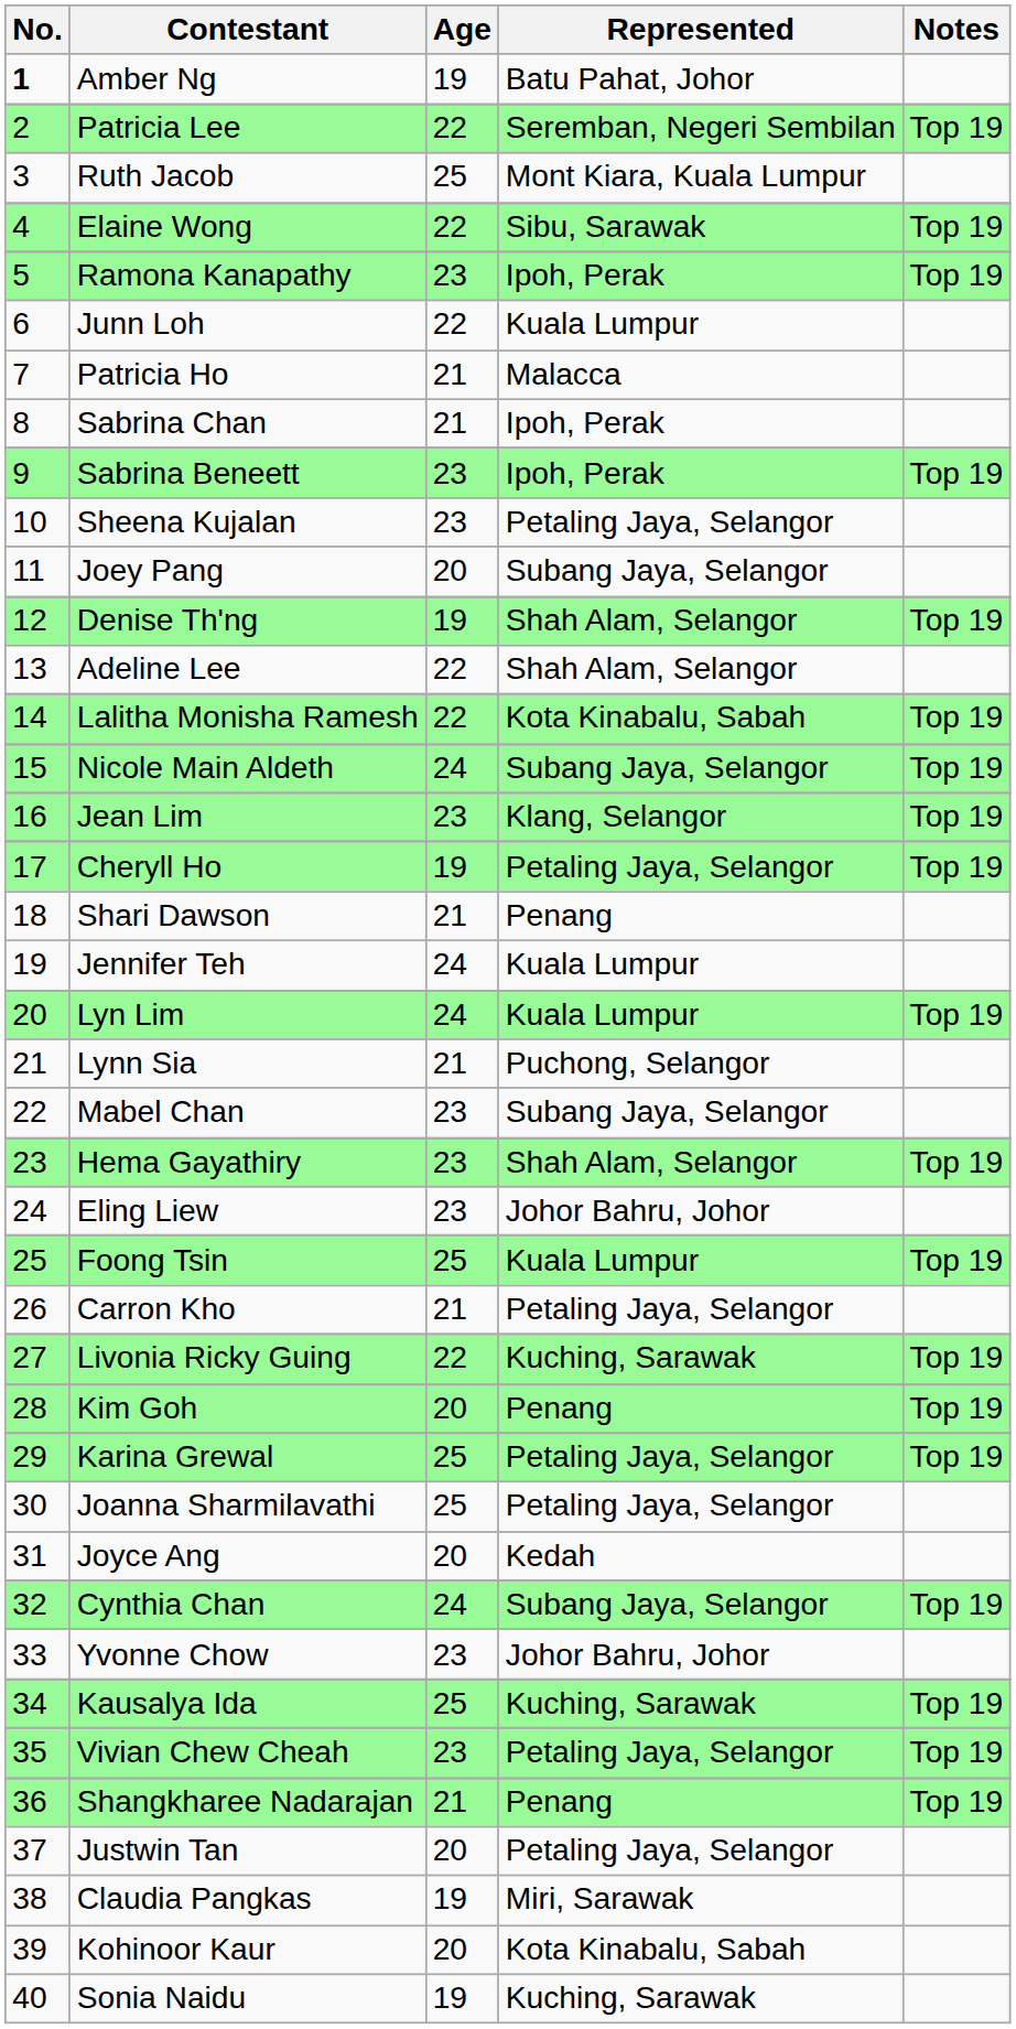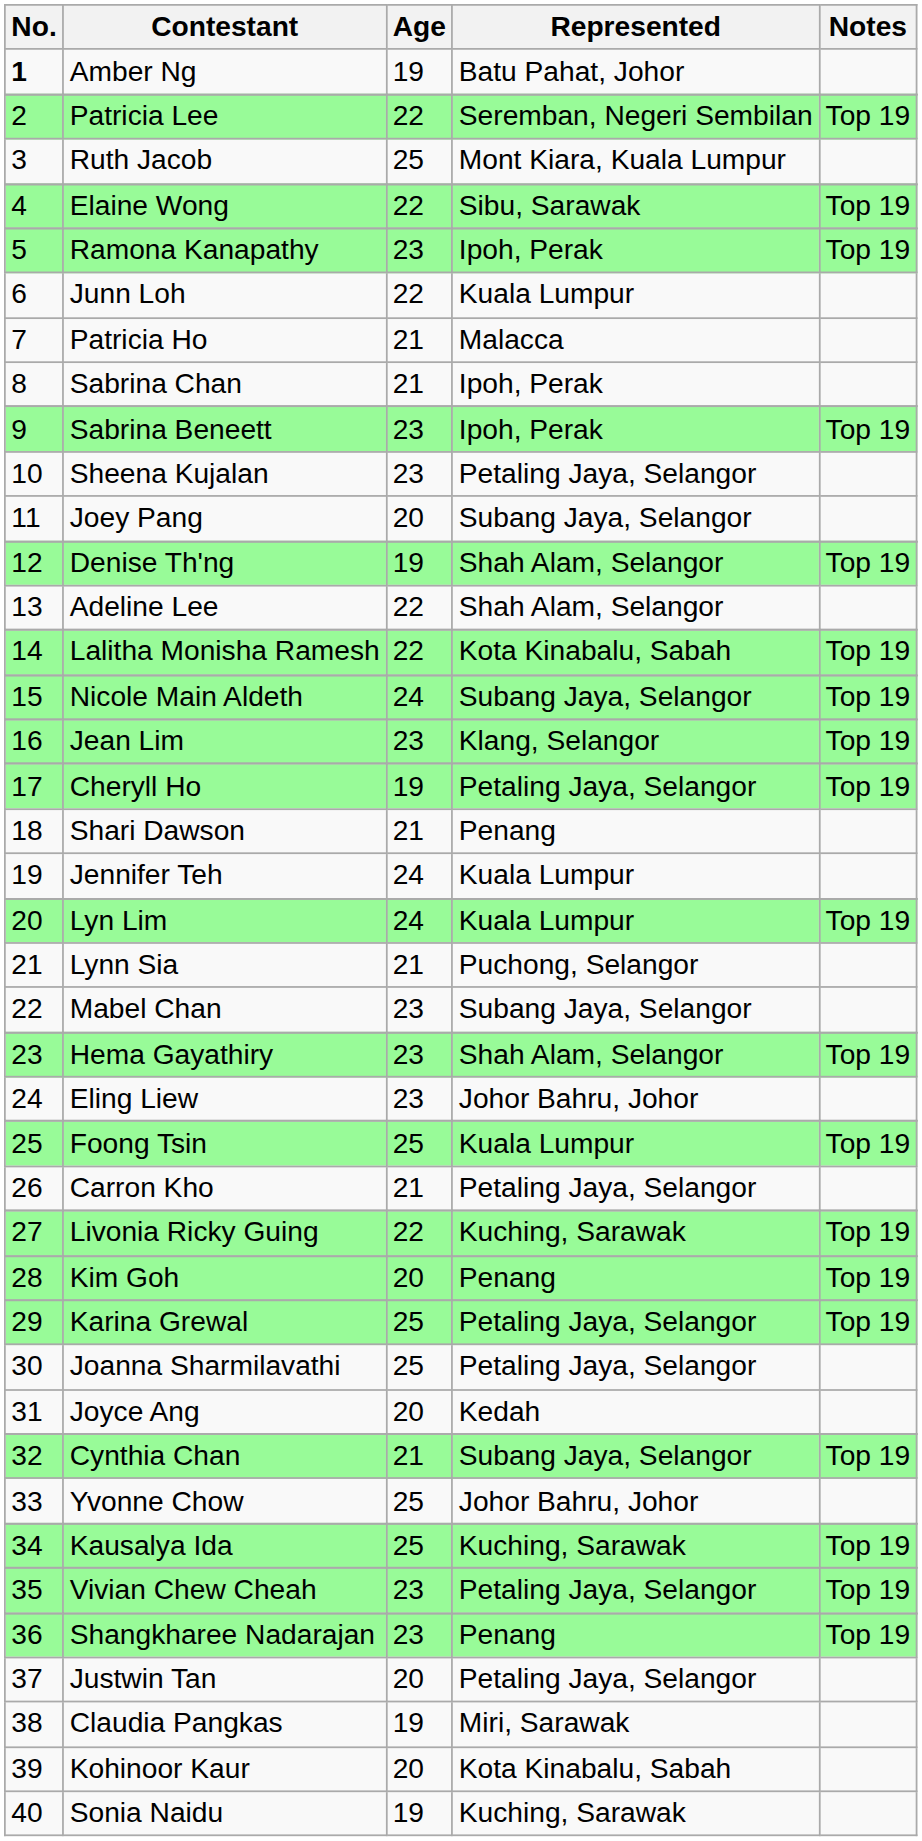Cynthia Chan | Age: 24 -> 21
Yvonne Chow | Age: 23 -> 25
Shangkharee Nadarajan | Age: 21 -> 23
